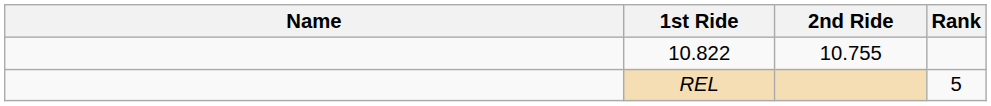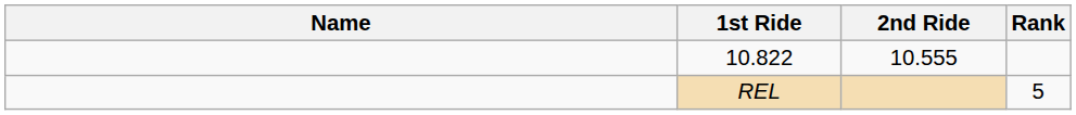10.822 | 2nd Ride: 10.755 -> 10.555
